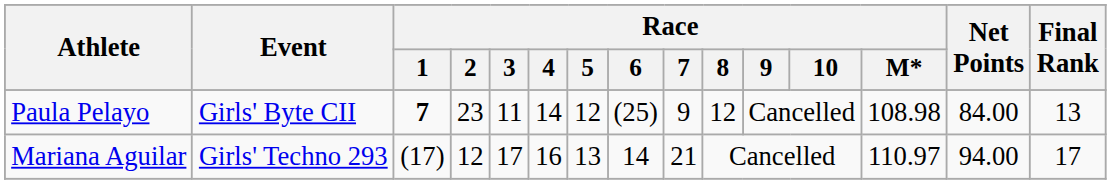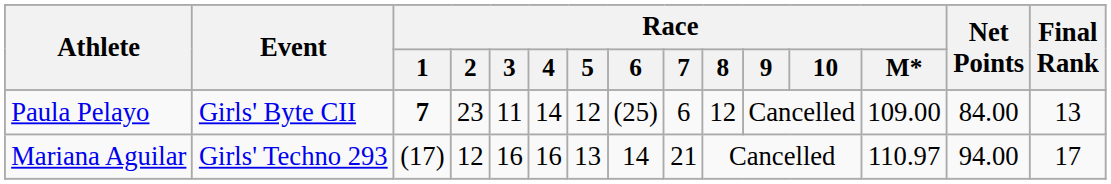Paula Pelayo | Race / 7: 9 -> 6
Paula Pelayo | Race / M*: 108.98 -> 109.00
Mariana Aguilar | Race / 3: 17 -> 16
